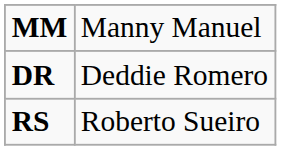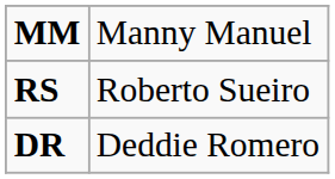rows swapped: DR <-> RS
